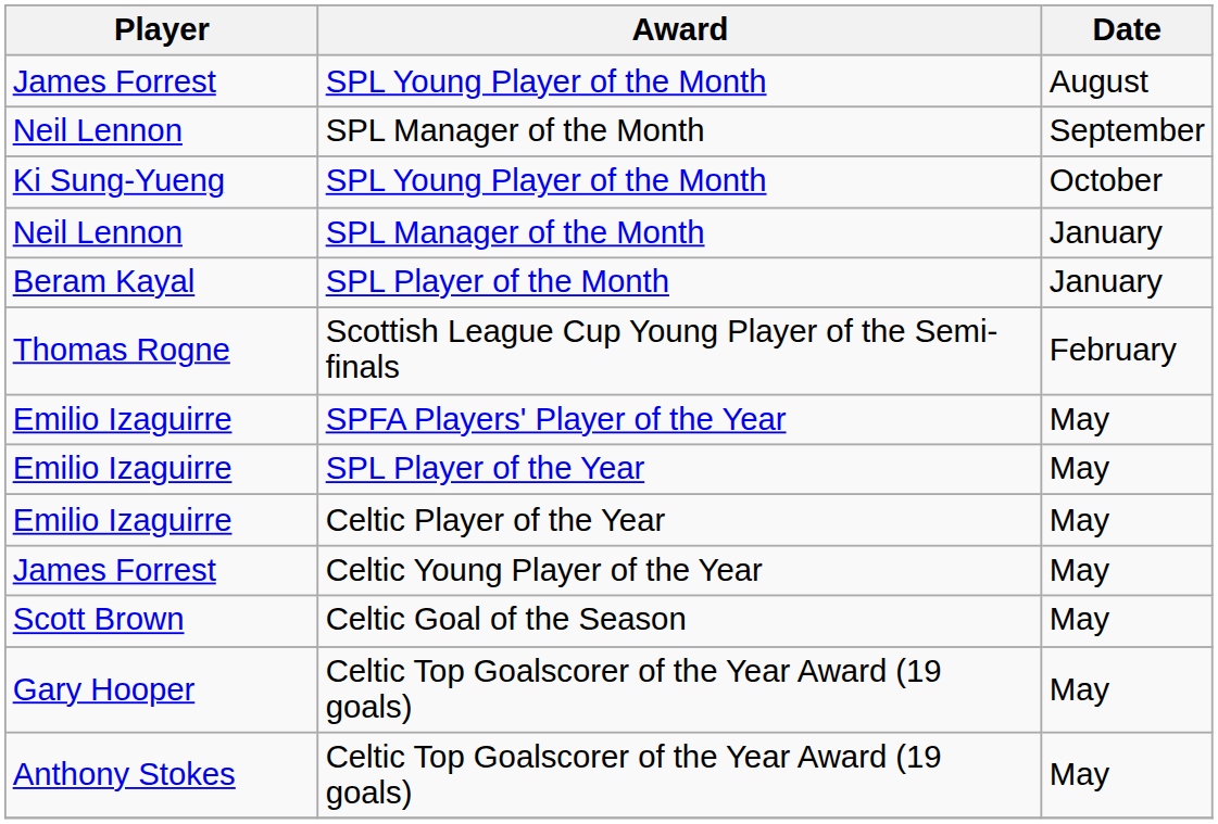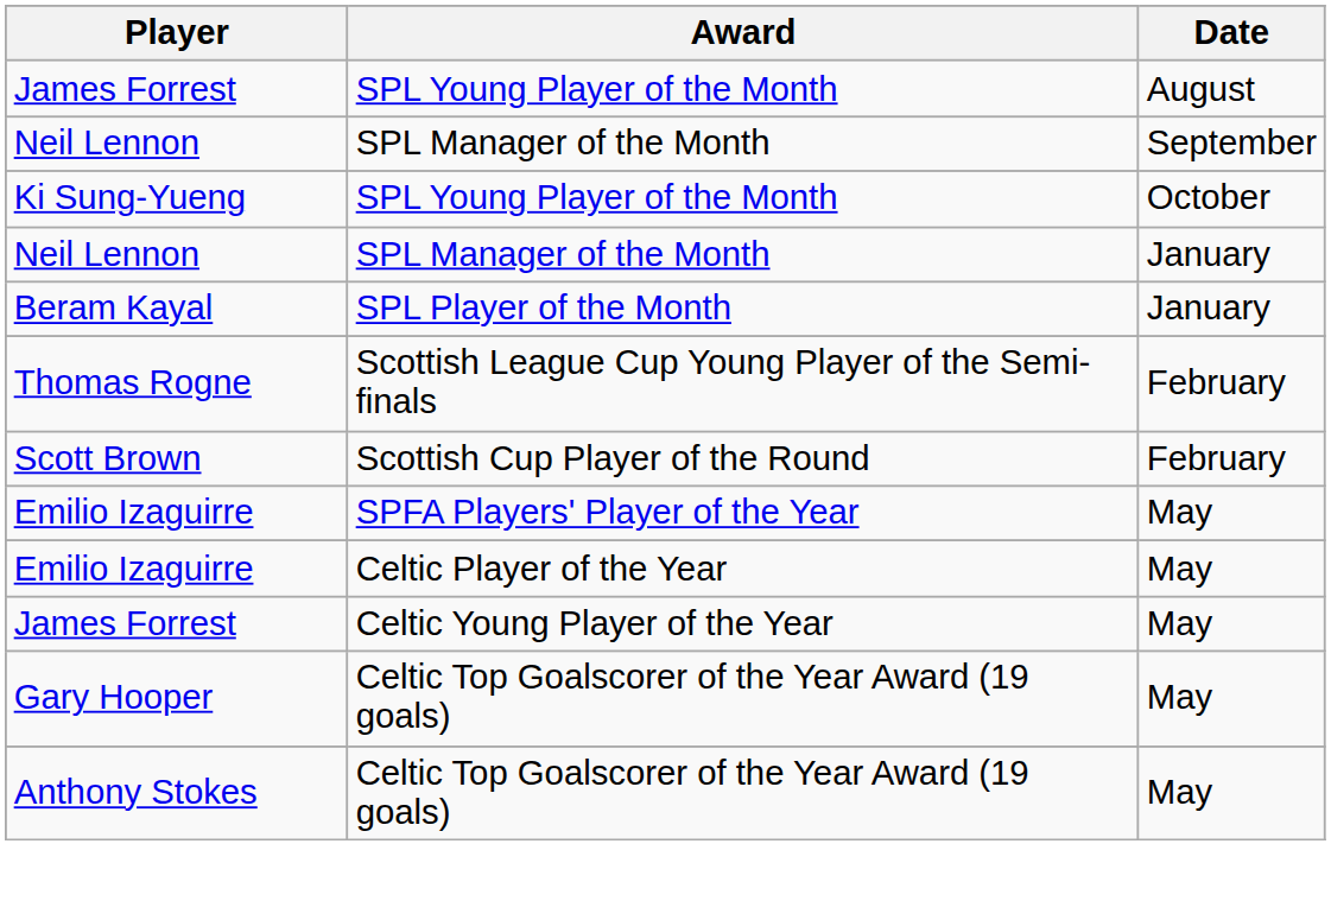+ row: Scott Brown | Scottish Cup Player of the Round | February
- row: Emilio Izaguirre | SPL Player of the Year | May
- row: Scott Brown | Celtic Goal of the Season | May
